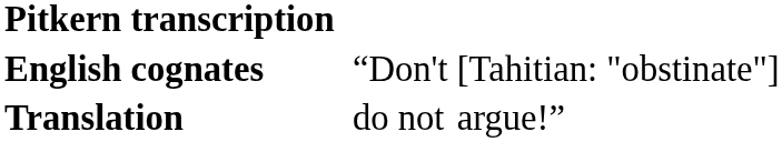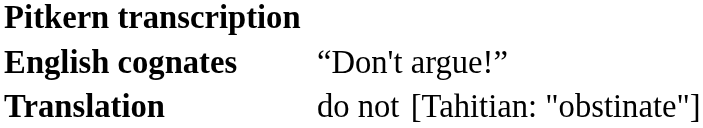English cognates | column 4: [Tahitian: "obstinate"] -> argue!”
Translation | column 4: argue!” -> [Tahitian: "obstinate"]
